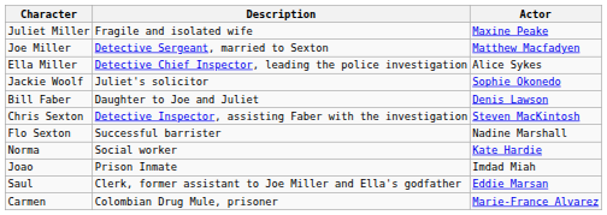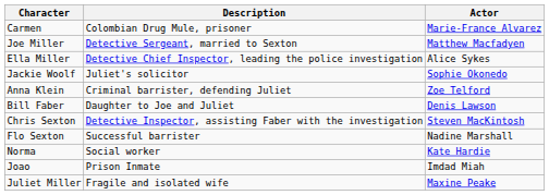rows swapped: Juliet Miller <-> Carmen
+ row: Anna Klein | Criminal barrister, defending Juliet | Zoe Telford
- row: Saul | Clerk, former assistant to Joe Miller and Ella's godfather | Eddie Marsan
